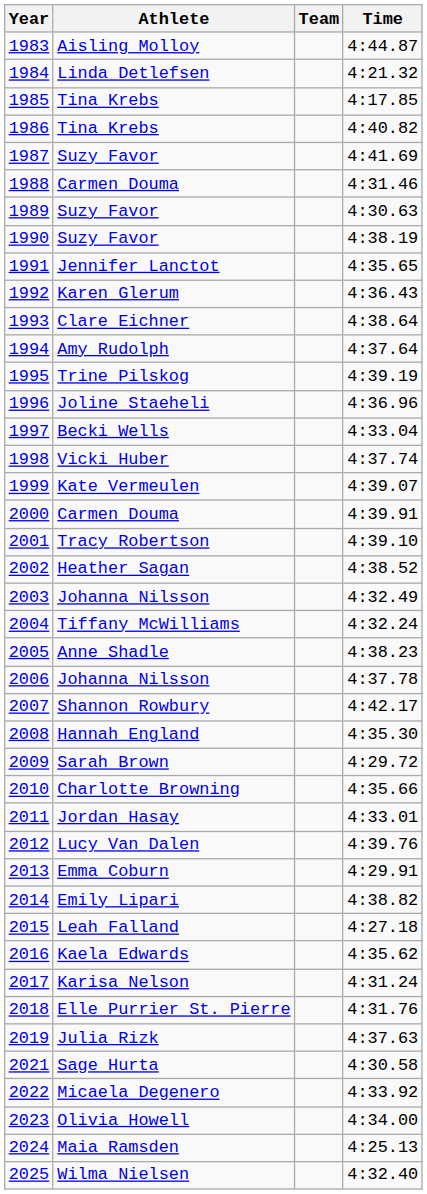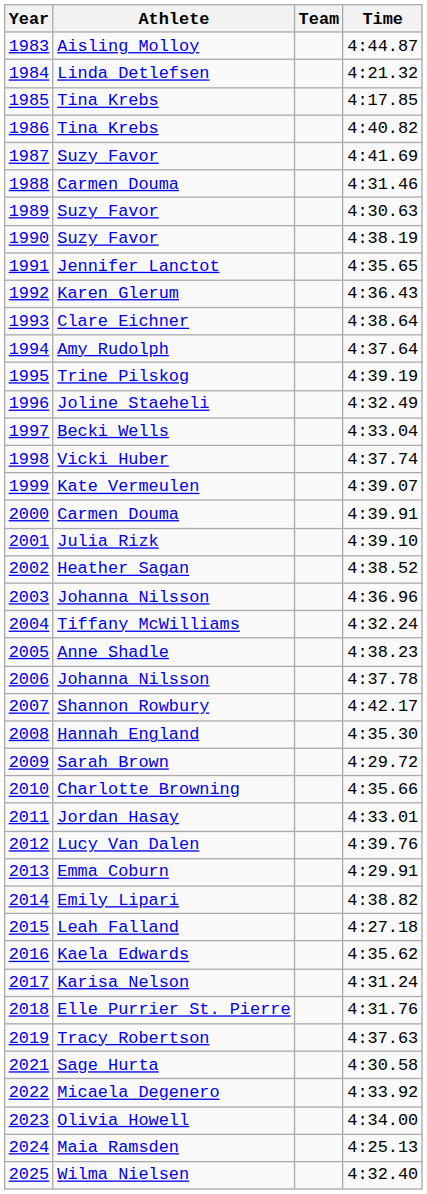1996 | Time: 4:36.96 -> 4:32.49
2001 | Athlete: Tracy Robertson -> Julia Rizk
2003 | Time: 4:32.49 -> 4:36.96
2019 | Athlete: Julia Rizk -> Tracy Robertson
